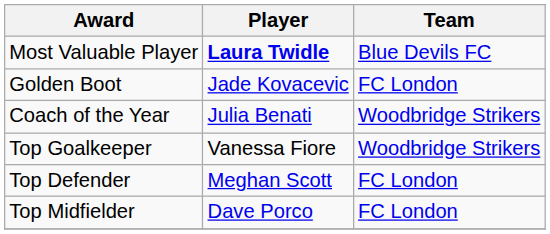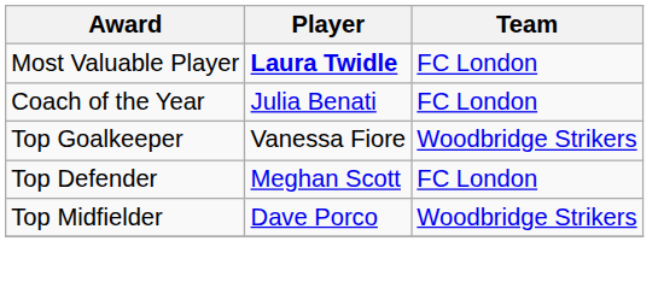Most Valuable Player | Team: Blue Devils FC -> FC London
- row: Golden Boot | Jade Kovacevic | FC London
Coach of the Year | Team: Woodbridge Strikers -> FC London
Top Midfielder | Team: FC London -> Woodbridge Strikers
